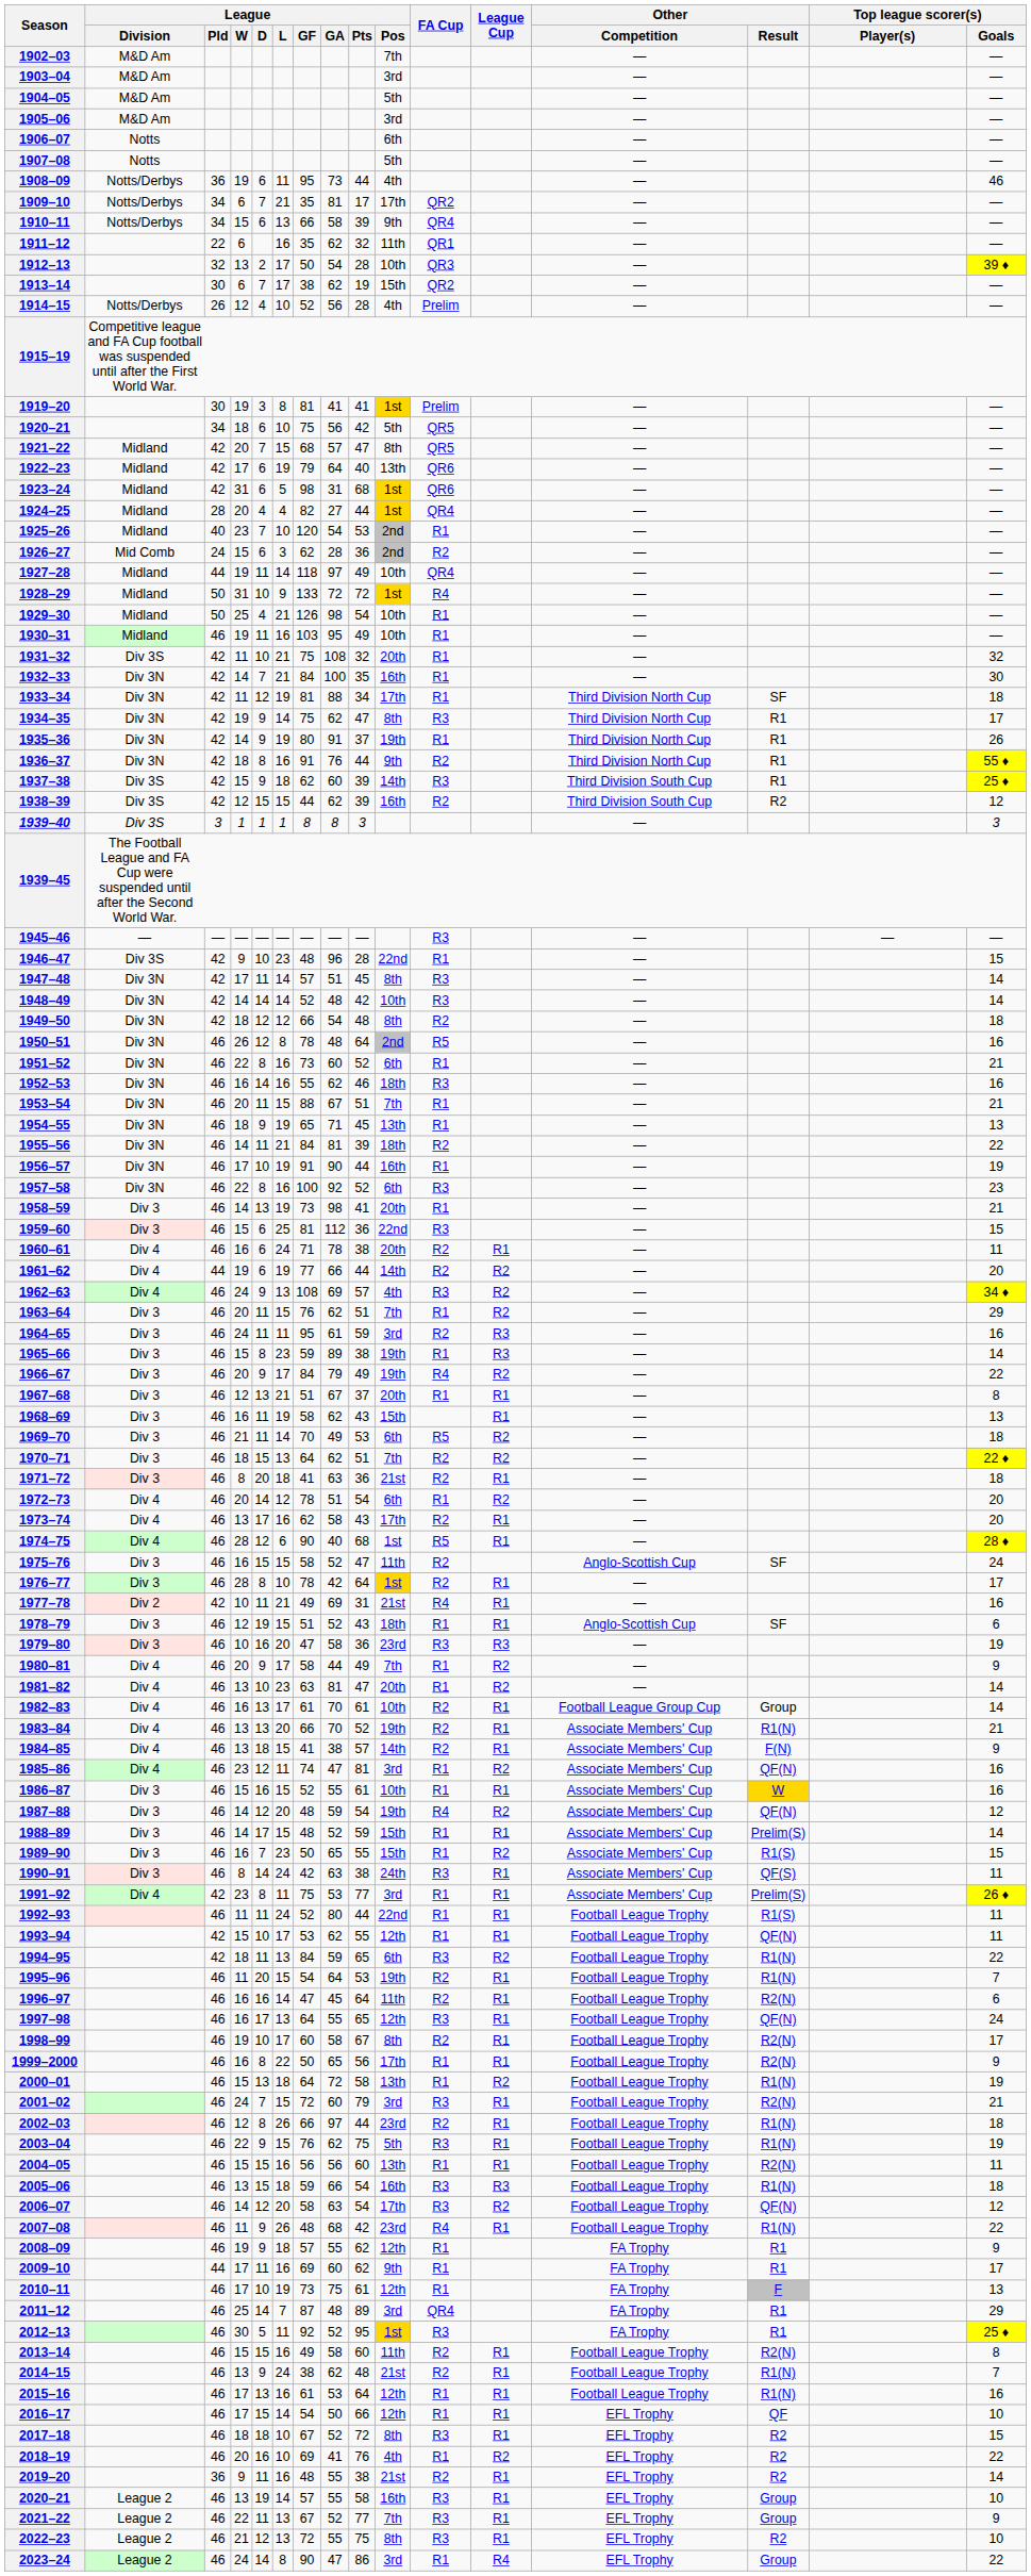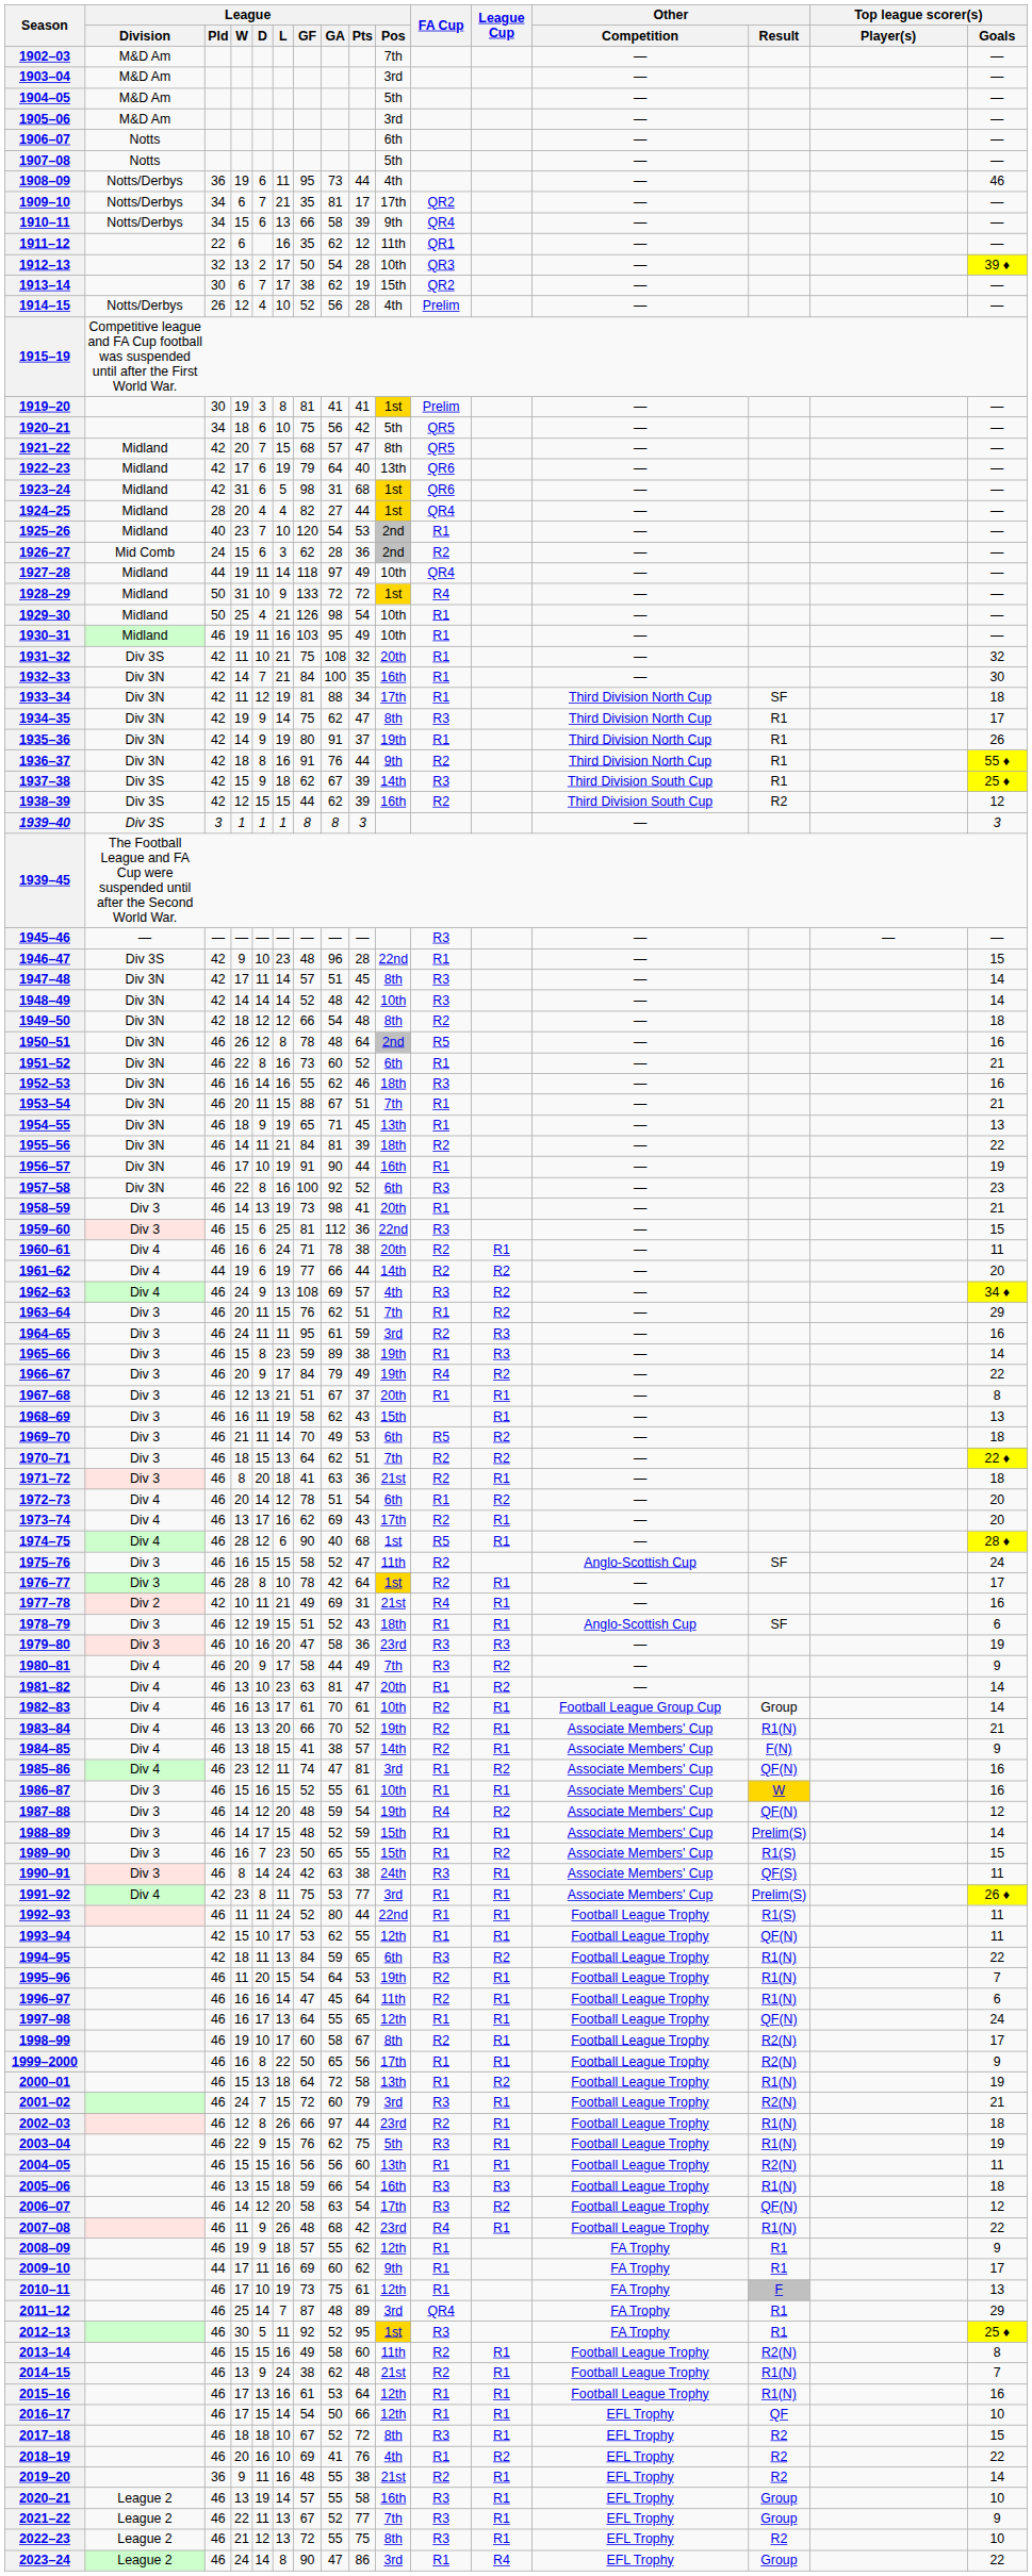1911–12 | League / Pts: 32 -> 12
1937–38 | League / GA: 60 -> 67
1973–74 | League / GA: 58 -> 69
1980–81 | FA Cup: R1 -> R3
1996–97 | Other / Result: R2(N) -> R1(N)
1997–98 | FA Cup: R3 -> R1
